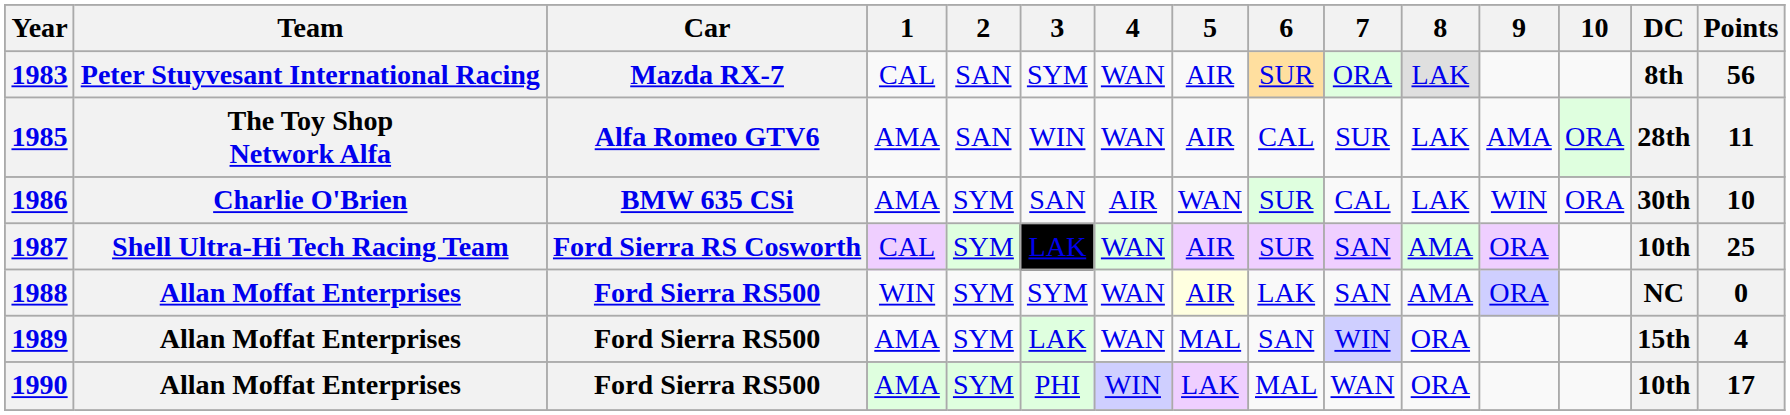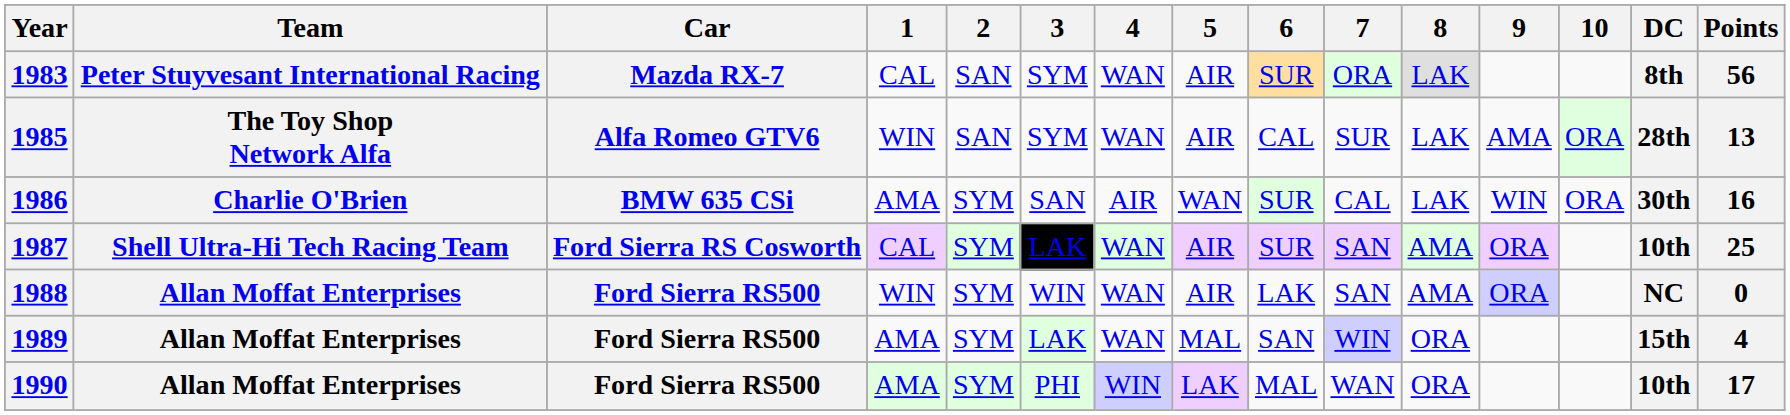1985 | 1: AMA -> WIN
1985 | 3: WIN -> SYM
1985 | Points: 11 -> 13
1986 | Points: 10 -> 16
1988 | 3: SYM -> WIN
1988 | 5: lightyellow background -> no background
